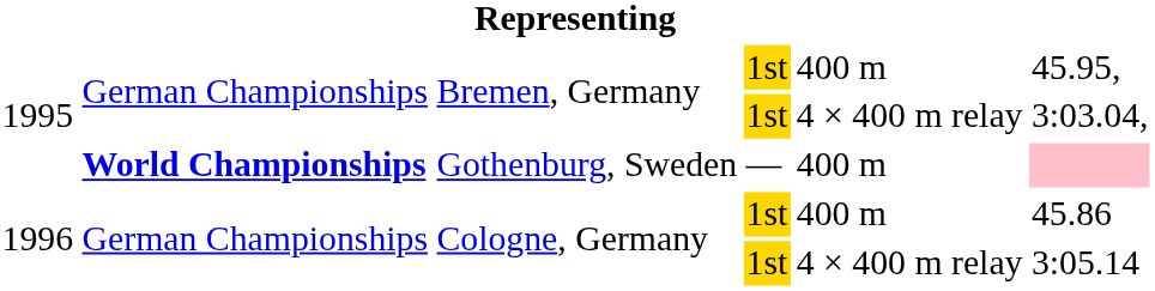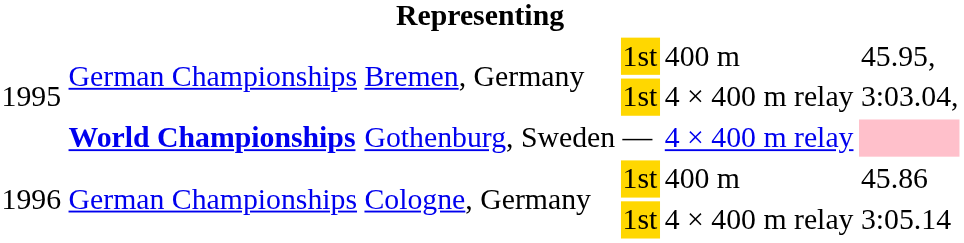Gothenburg, Sweden | column 5: 400 m -> 4 × 400 m relay
